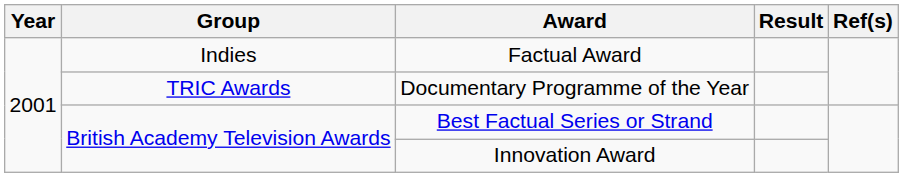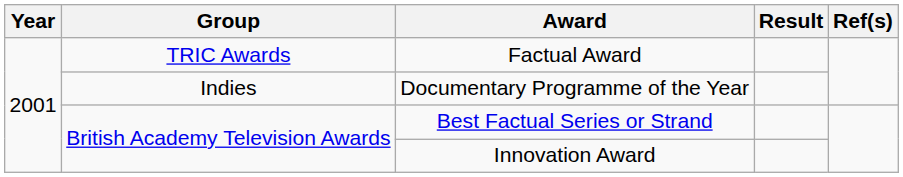Factual Award | Group: Indies -> TRIC Awards
Documentary Programme of the Year | Group: TRIC Awards -> Indies
